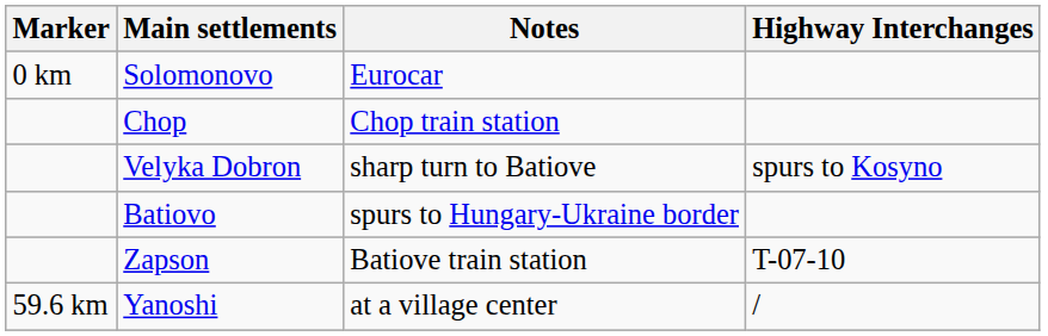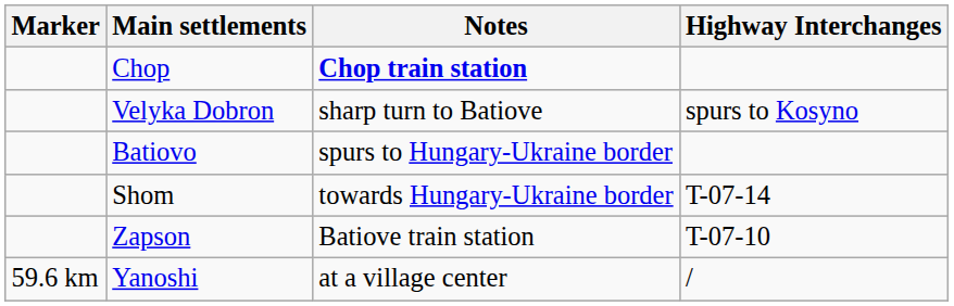- row: 0 km | Solomonovo | Eurocar
Chop | Notes: normal -> bold
+ row: Shom | towards Hungary-Ukraine border | T-07-14
